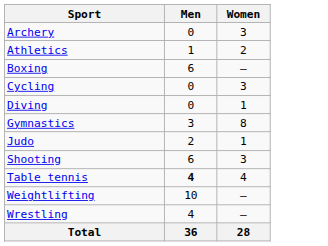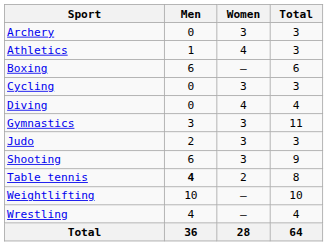+ column: Total | 3 | 3 | 6 | 3 | 4 | 11 | 3 | 9 | 8 | 10 | 4 | 64
Athletics | Women: 2 -> 4
Diving | Women: 1 -> 4
Gymnastics | Women: 8 -> 3
Judo | Women: 1 -> 3
Table tennis | Women: 4 -> 2
